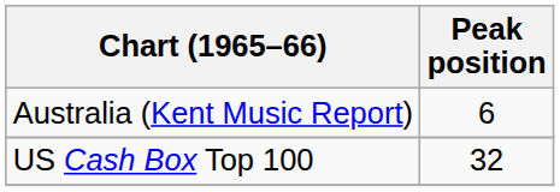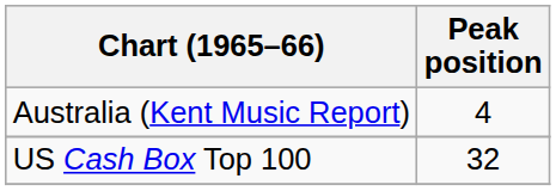Australia (Kent Music Report) | Peak position: 6 -> 4
